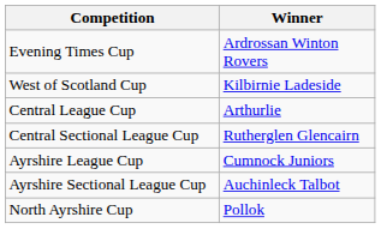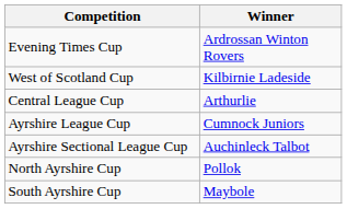- row: Central Sectional League Cup | Rutherglen Glencairn
+ row: South Ayrshire Cup | Maybole
